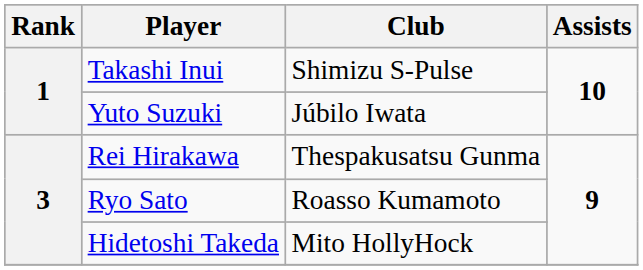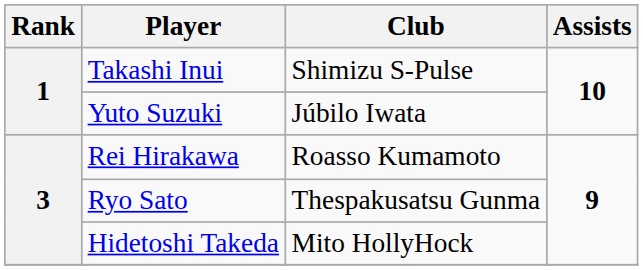Rei Hirakawa | Club: Thespakusatsu Gunma -> Roasso Kumamoto
Ryo Sato | Club: Roasso Kumamoto -> Thespakusatsu Gunma
